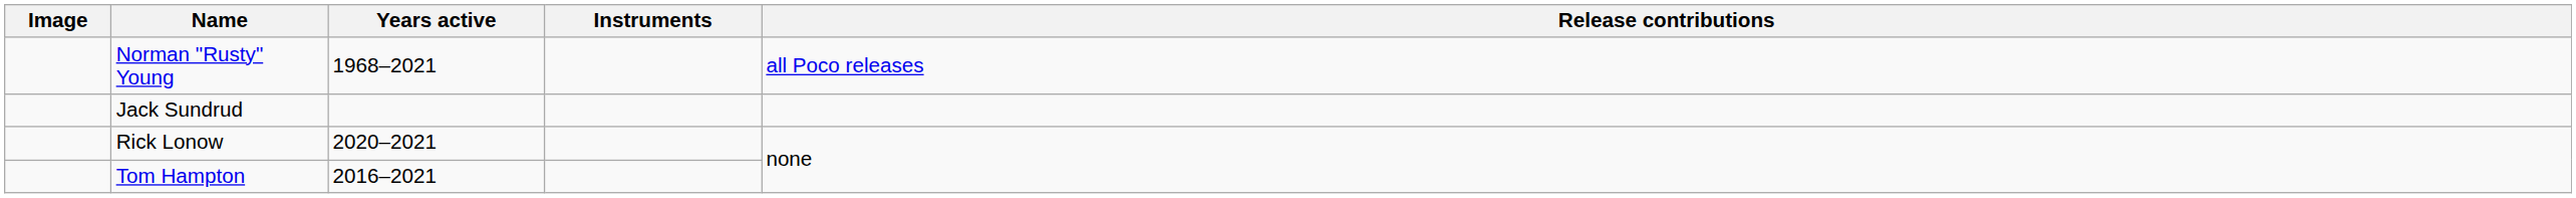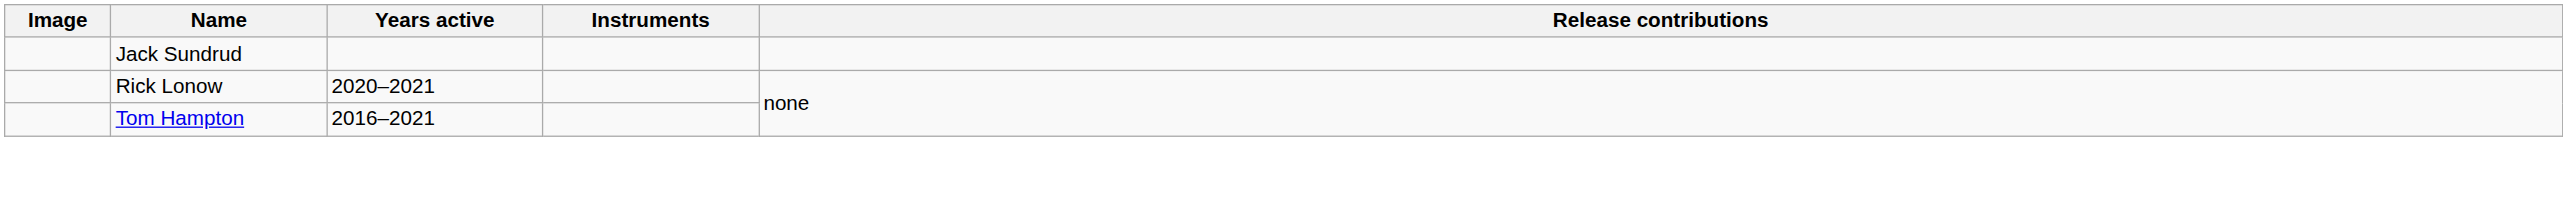- row: Norman "Rusty" Young | 1968–2021 | all Poco releases
